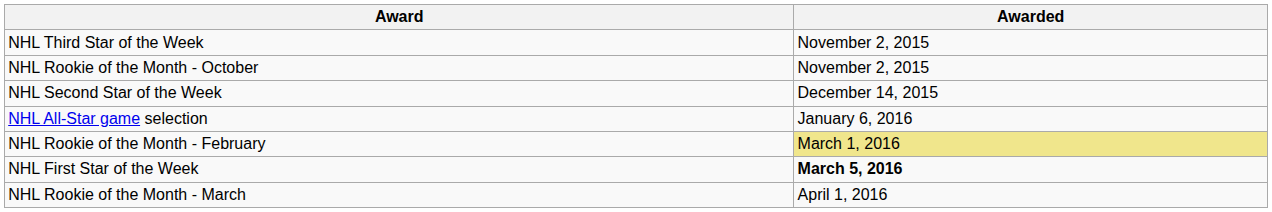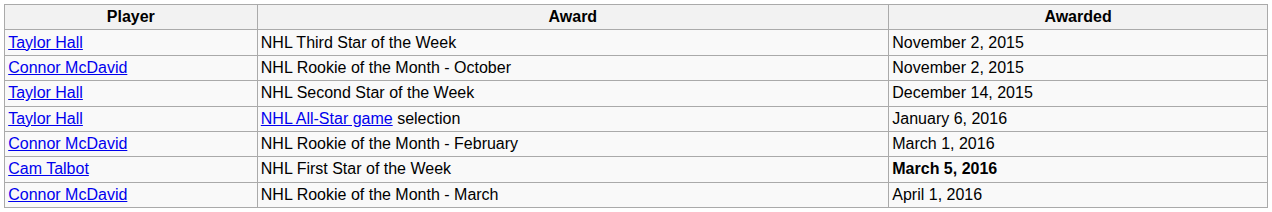+ column: Player | Taylor Hall | Connor McDavid | Taylor Hall | Taylor Hall | Connor McDavid | Cam Talbot | Connor McDavid
NHL Rookie of the Month - February | Awarded: khaki background -> no background
